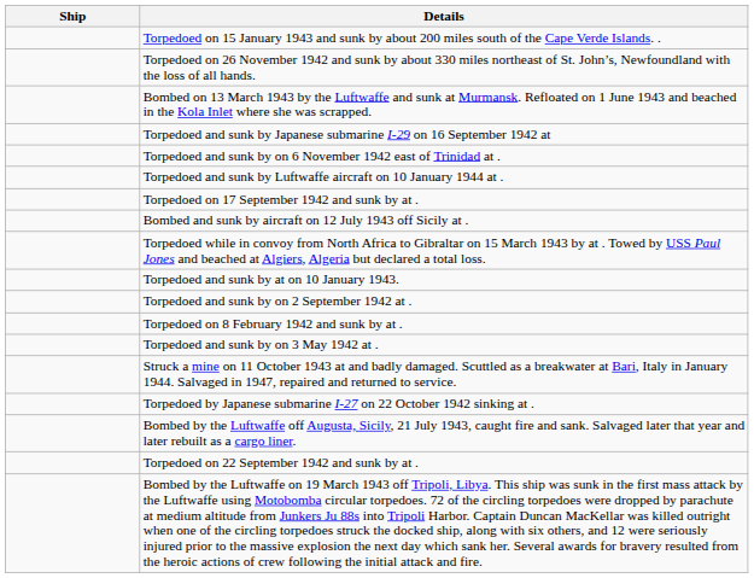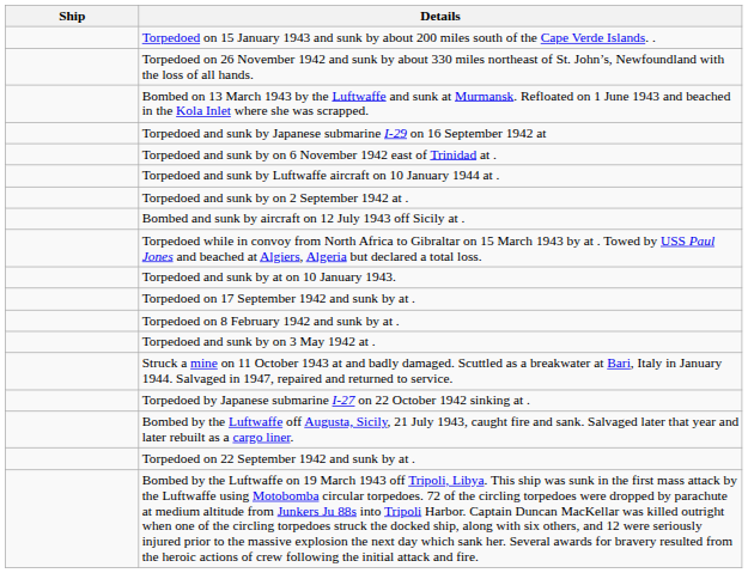rows swapped: Torpedoed and sunk by on 2 September 1942 at . <-> Torpedoed on 17 September 1942 and sunk by at .
